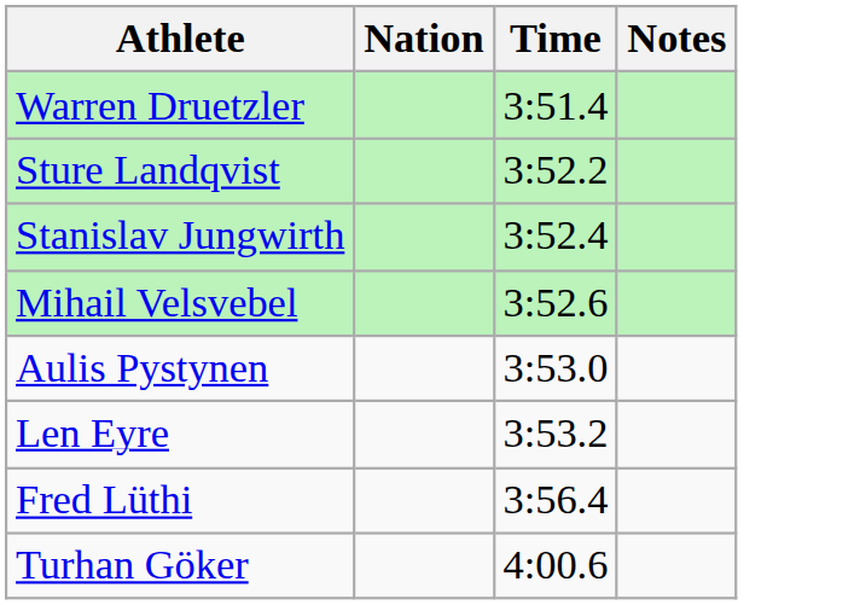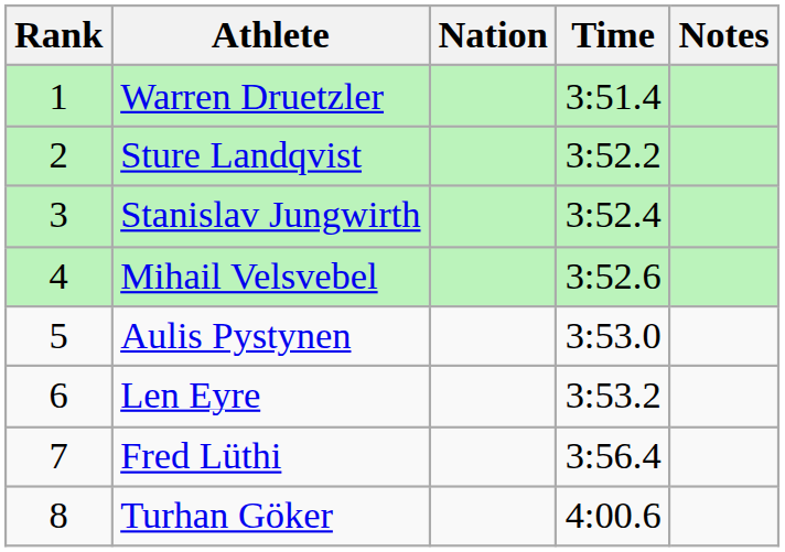+ column: Rank | 1 | 2 | 3 | 4 | 5 | 6 | 7 | 8
